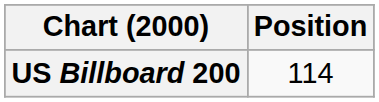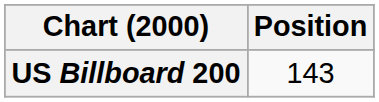US Billboard 200 | Position: 114 -> 143
